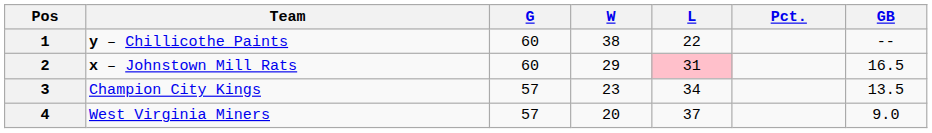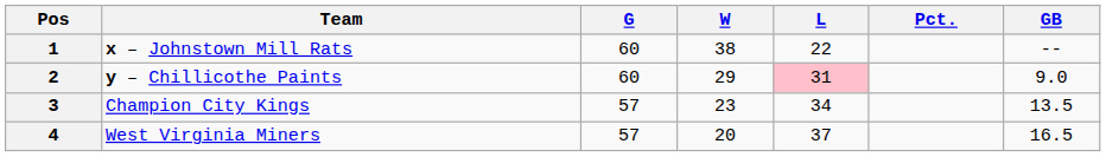1 | Team: y – Chillicothe Paints -> x – Johnstown Mill Rats
2 | Team: x – Johnstown Mill Rats -> y – Chillicothe Paints
2 | GB: 16.5 -> 9.0
4 | GB: 9.0 -> 16.5
